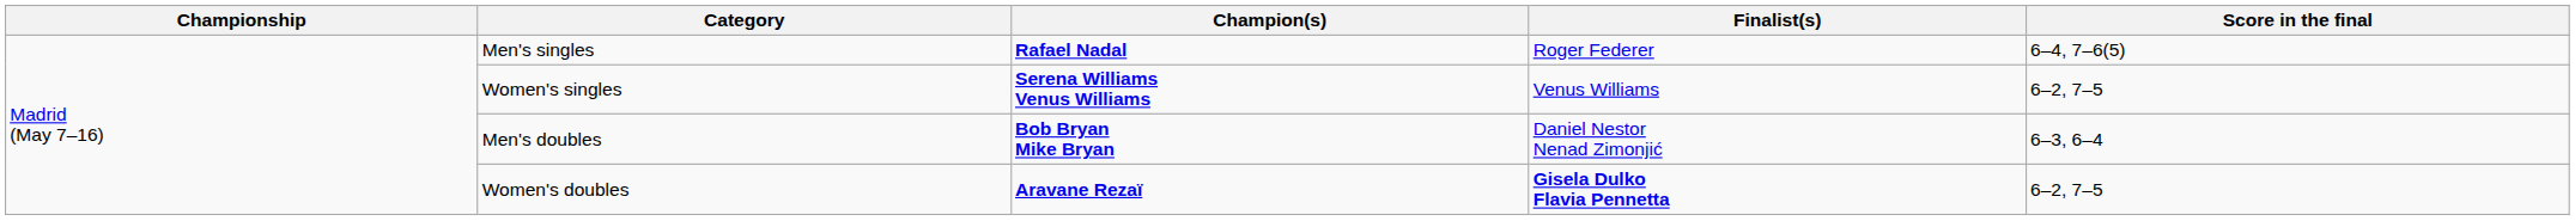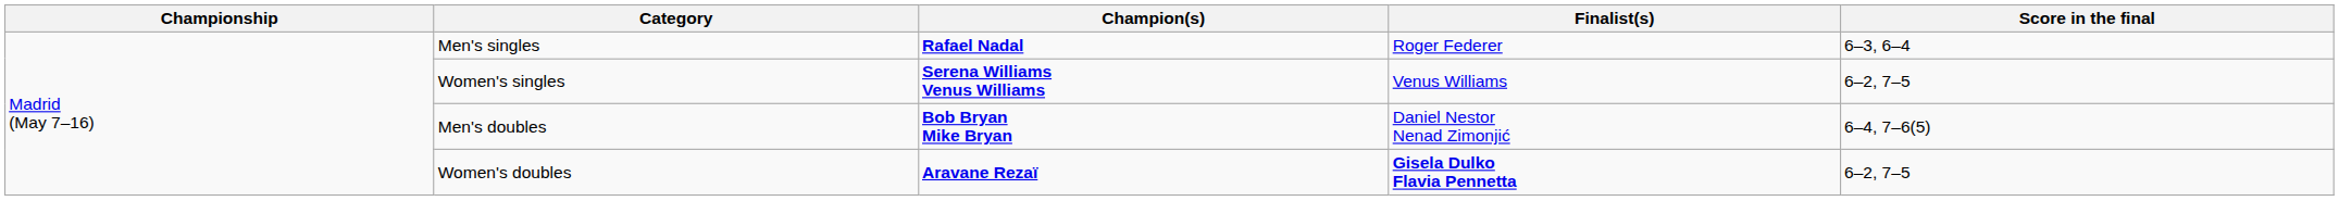Men's singles | Score in the final: 6–4, 7–6(5) -> 6–3, 6–4
Men's doubles | Score in the final: 6–3, 6–4 -> 6–4, 7–6(5)
